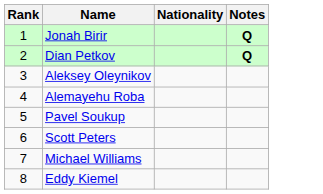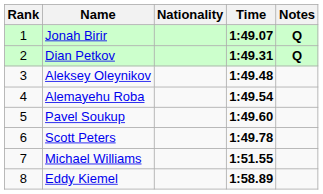+ column: Time | 1:49.07 | 1:49.31 | 1:49.48 | 1:49.54 | 1:49.60 | 1:49.78 | 1:51.55 | 1:58.89
